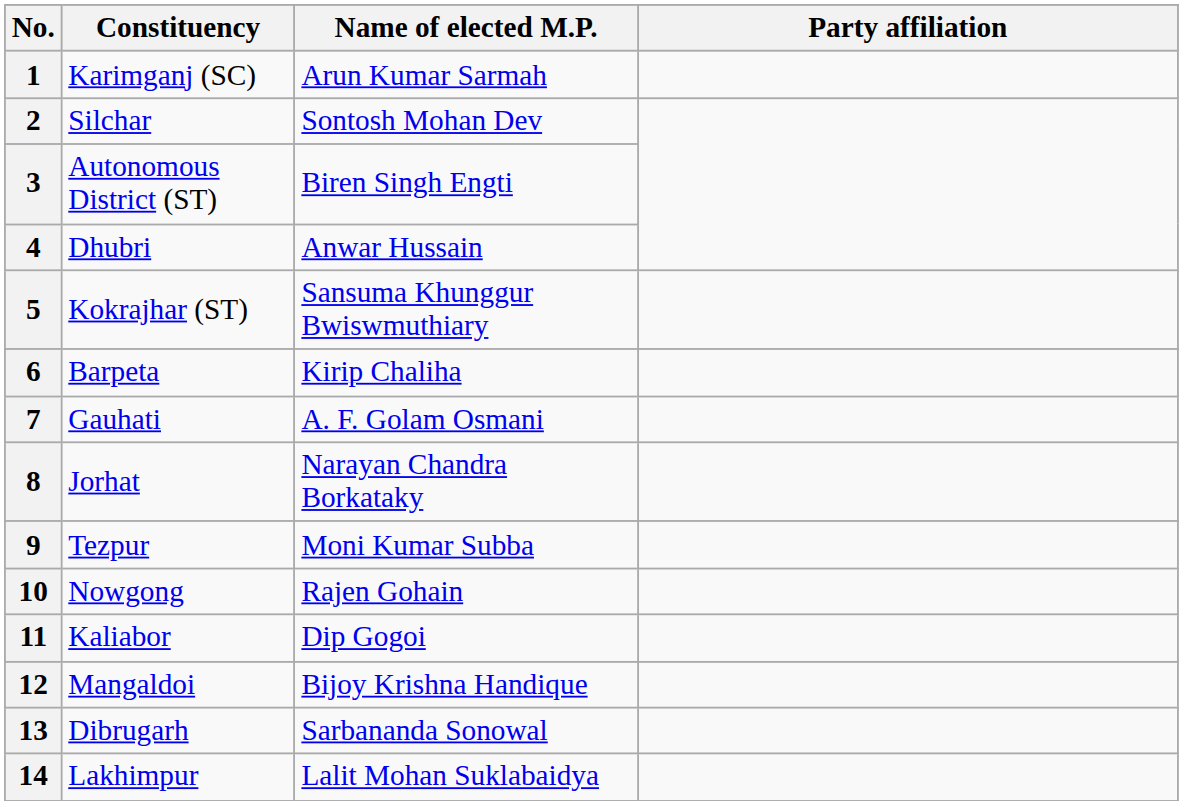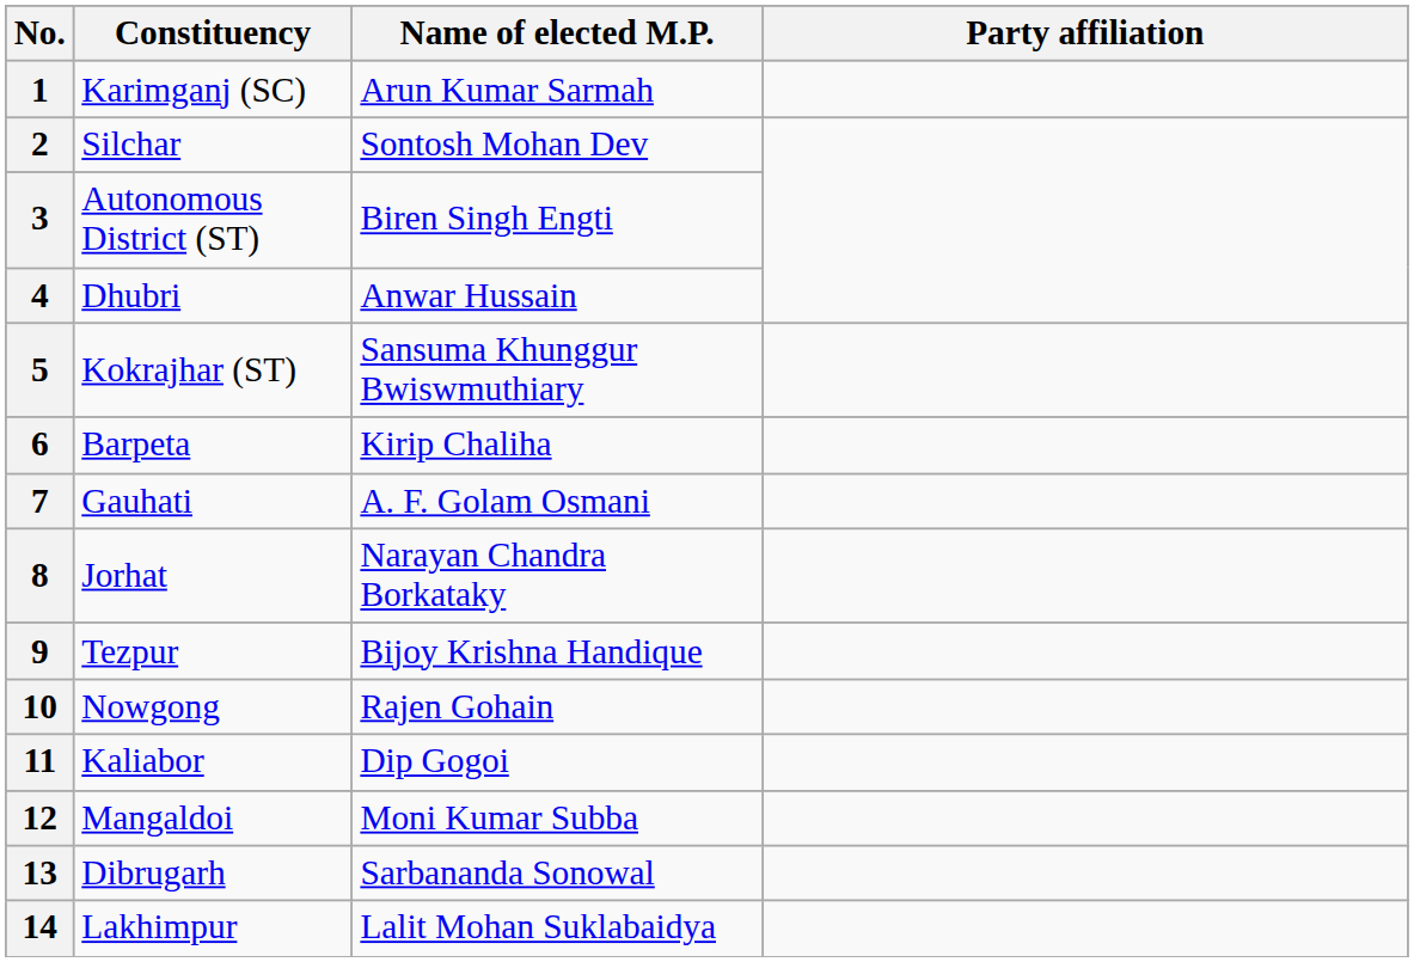9 | Name of elected M.P.: Moni Kumar Subba -> Bijoy Krishna Handique
12 | Name of elected M.P.: Bijoy Krishna Handique -> Moni Kumar Subba
